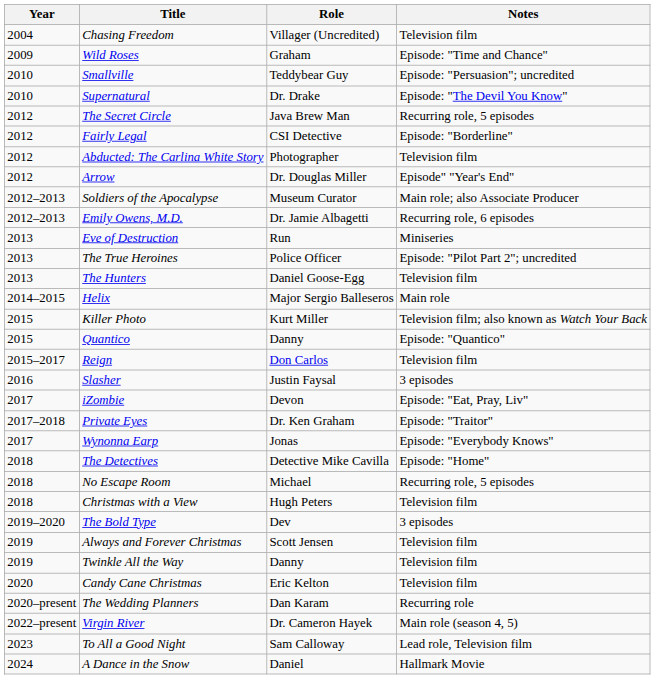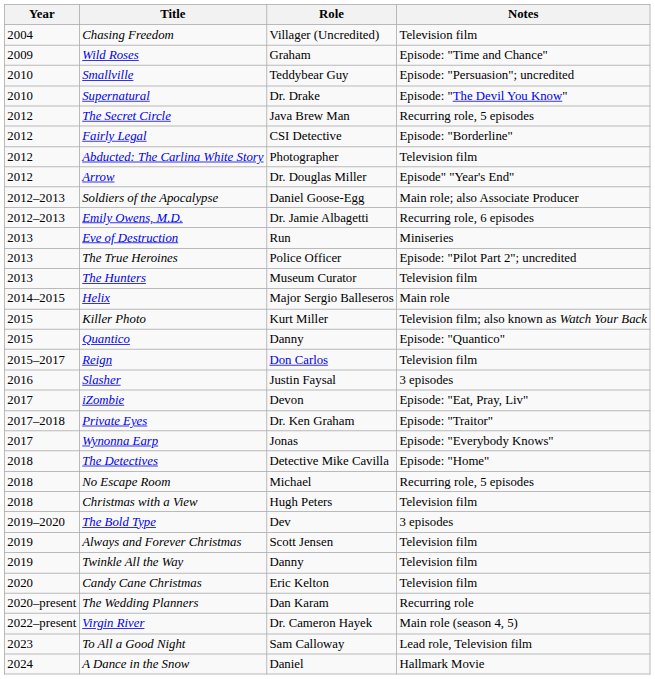Soldiers of the Apocalypse | Role: Museum Curator -> Daniel Goose-Egg
The Hunters | Role: Daniel Goose-Egg -> Museum Curator
